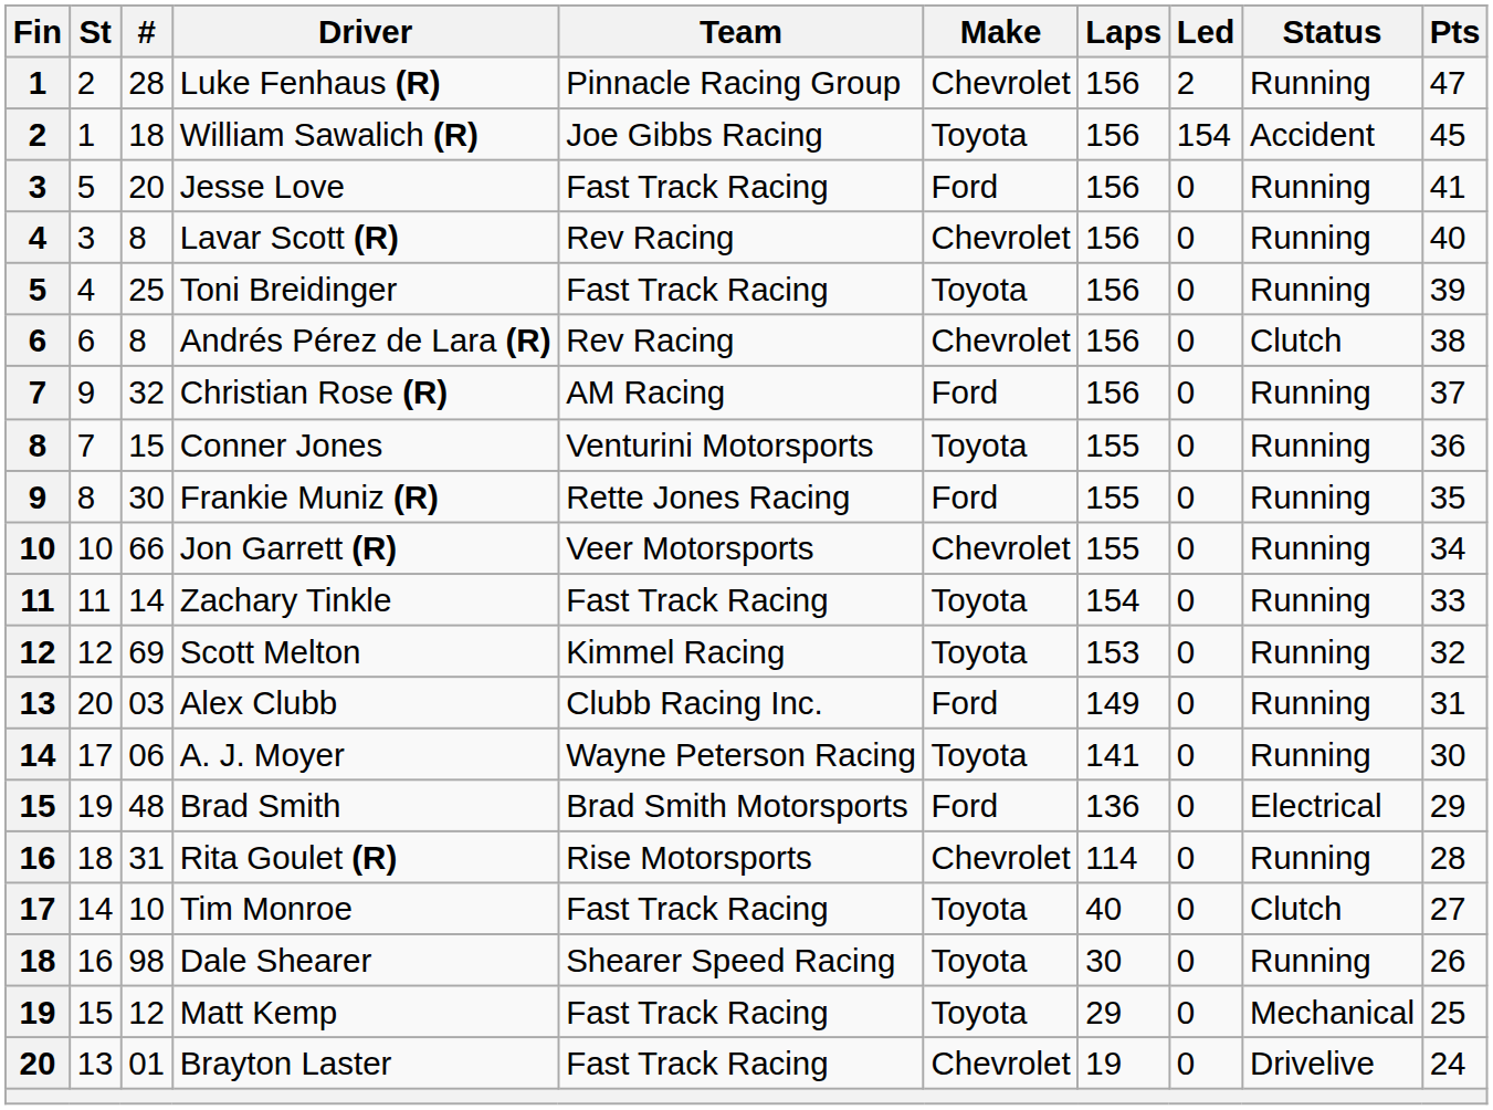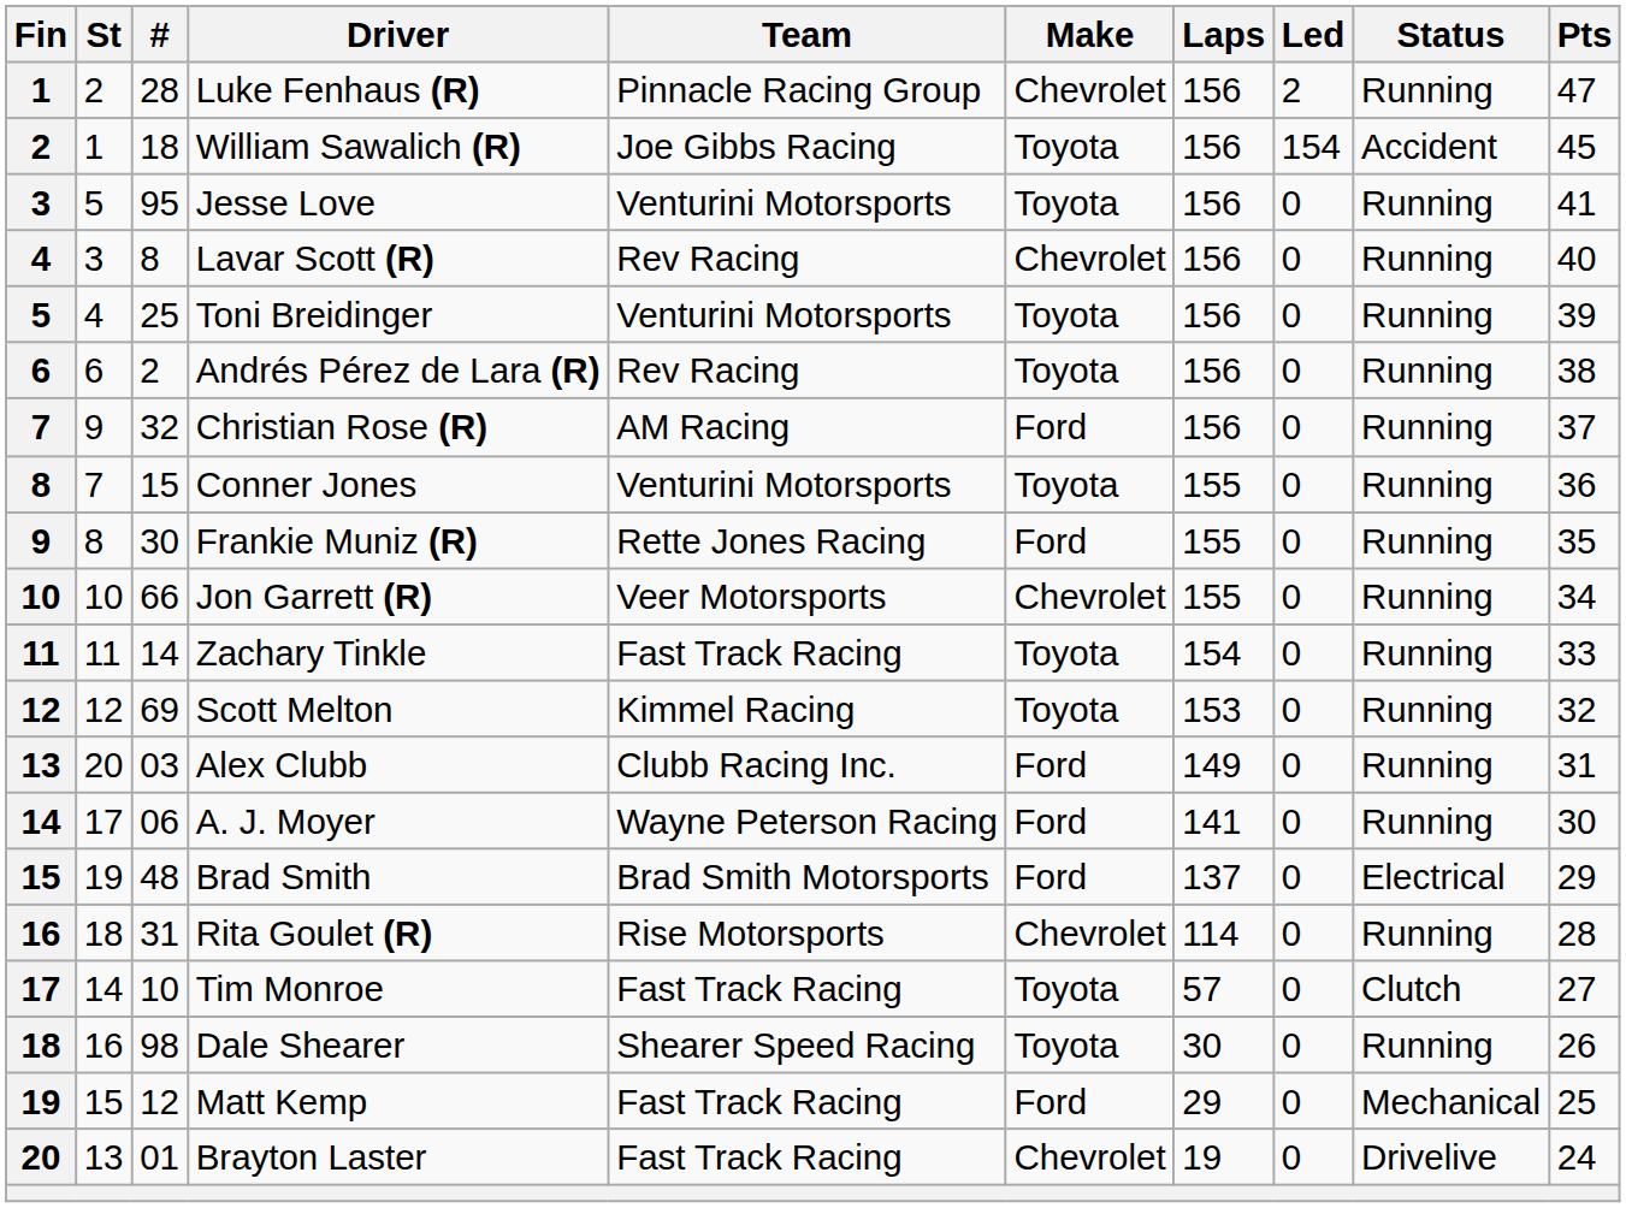Jesse Love | #: 20 -> 95
Jesse Love | Team: Fast Track Racing -> Venturini Motorsports
Jesse Love | Make: Ford -> Toyota
Toni Breidinger | Team: Fast Track Racing -> Venturini Motorsports
Andrés Pérez de Lara (R) | #: 8 -> 2
Andrés Pérez de Lara (R) | Make: Chevrolet -> Toyota
Andrés Pérez de Lara (R) | Status: Clutch -> Running
A. J. Moyer | Make: Toyota -> Ford
Brad Smith | Laps: 136 -> 137
Tim Monroe | Laps: 40 -> 57
Matt Kemp | Make: Toyota -> Ford
